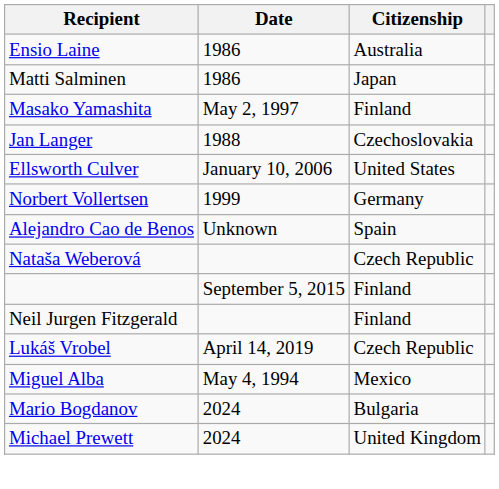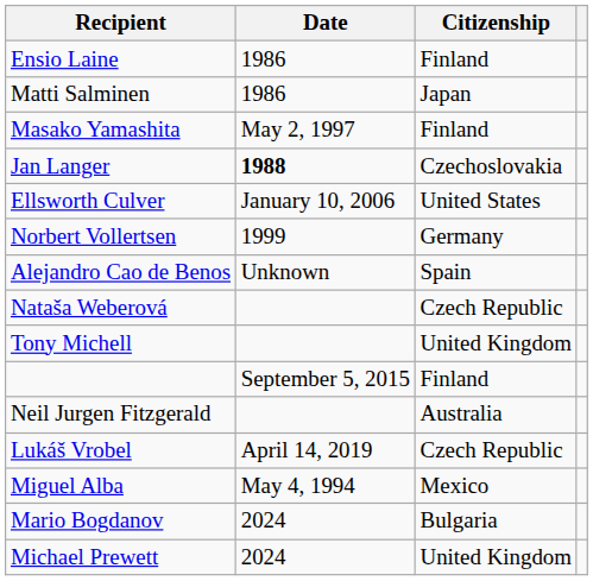Ensio Laine | Citizenship: Australia -> Finland
Jan Langer | Date: normal -> bold
+ row: Tony Michell | United Kingdom
Neil Jurgen Fitzgerald | Citizenship: Finland -> Australia
